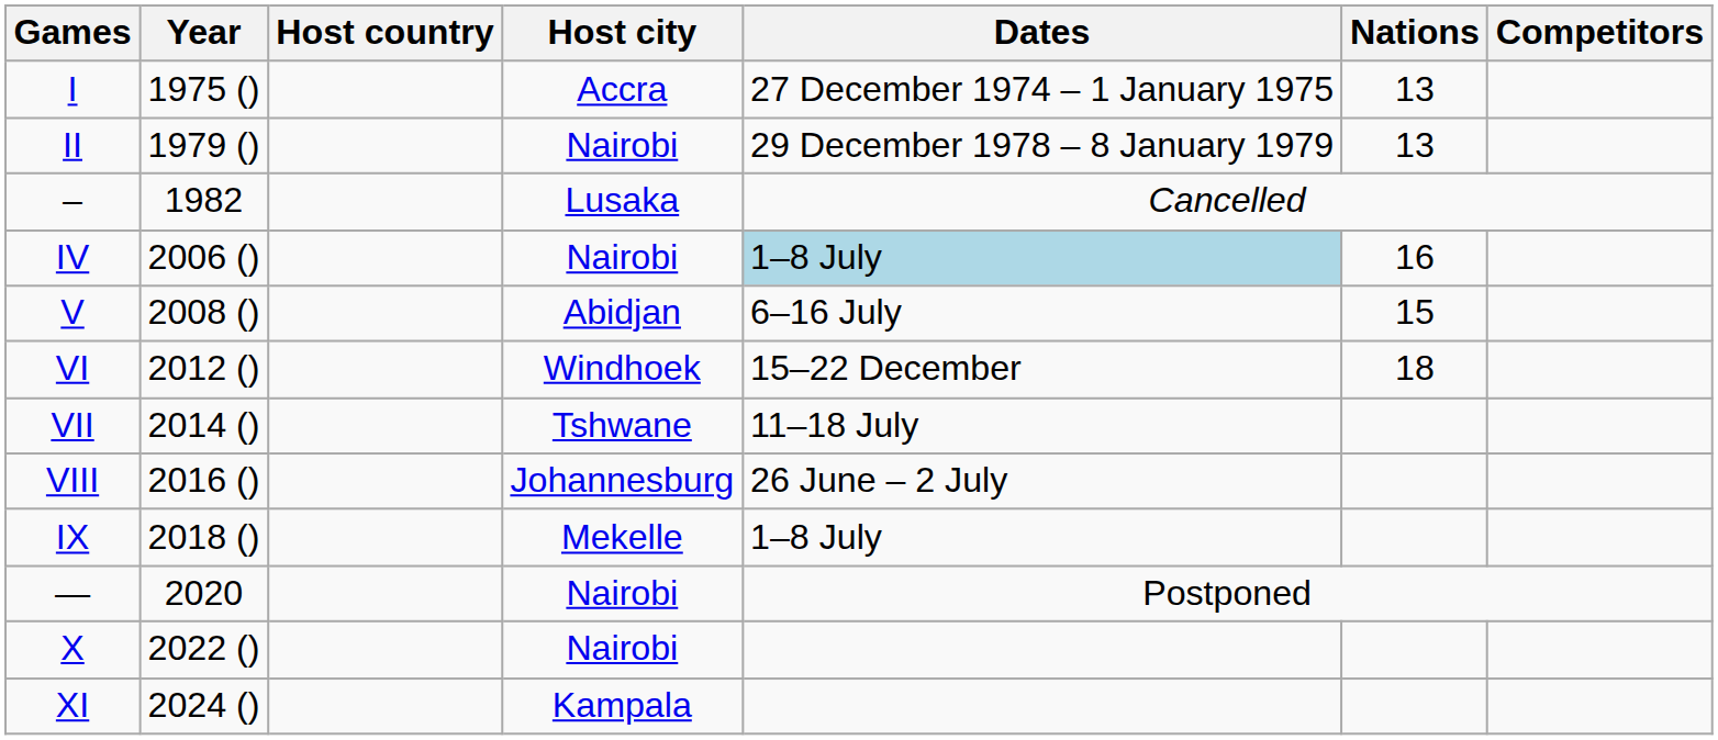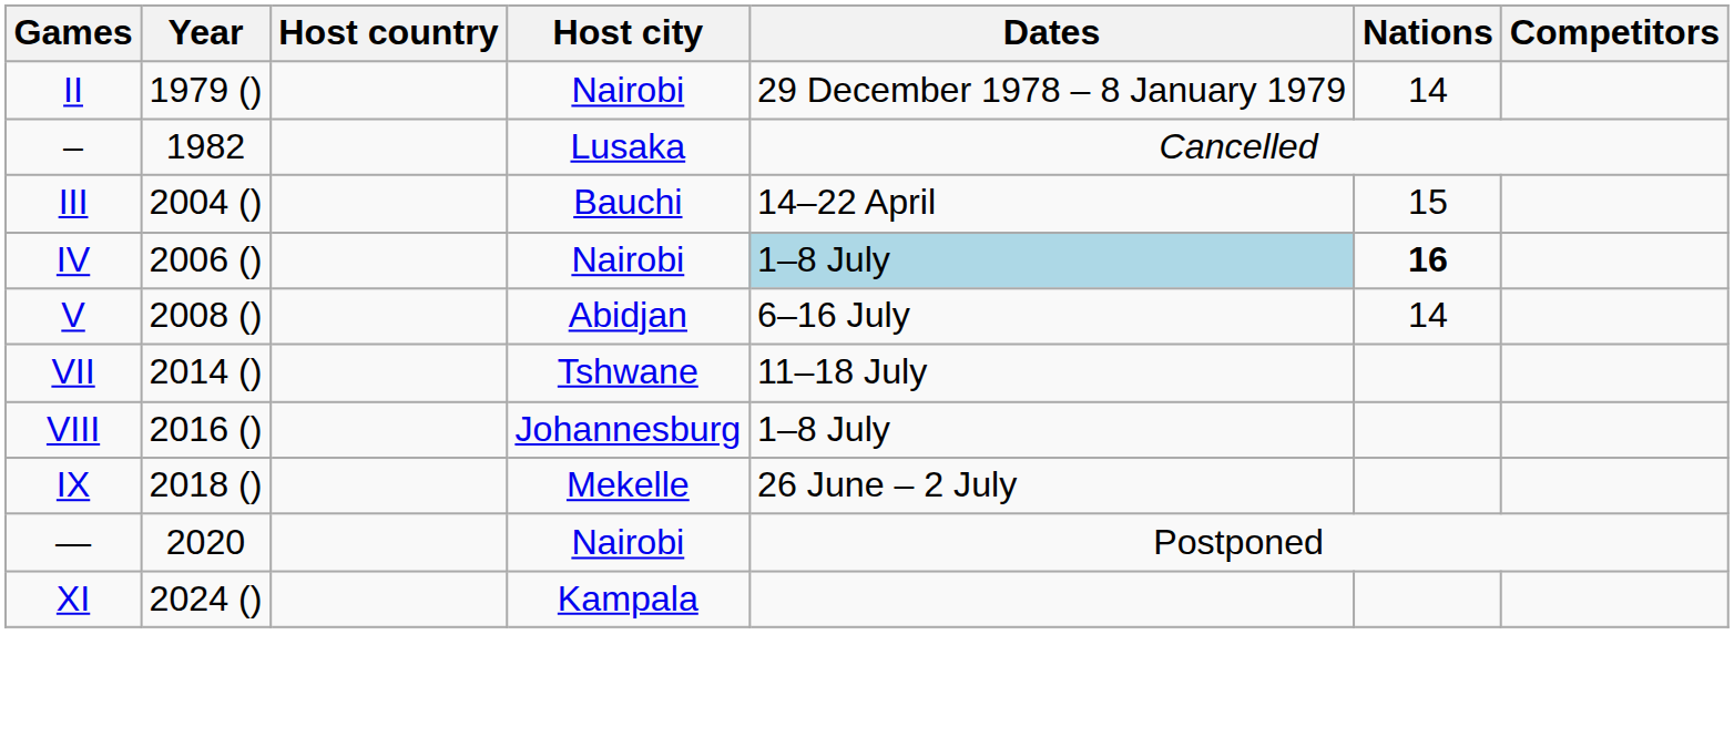- row: I | 1975 () | Accra | 27 December 1974 – 1 January 1975 | 13
II | Nations: 13 -> 14
+ row: III | 2004 () | Bauchi | 14–22 April | 15
IV | Nations: normal -> bold
V | Nations: 15 -> 14
- row: VI | 2012 () | Windhoek | 15–22 December | 18
VIII | Dates: 26 June – 2 July -> 1–8 July
IX | Dates: 1–8 July -> 26 June – 2 July
- row: X | 2022 () | Nairobi
